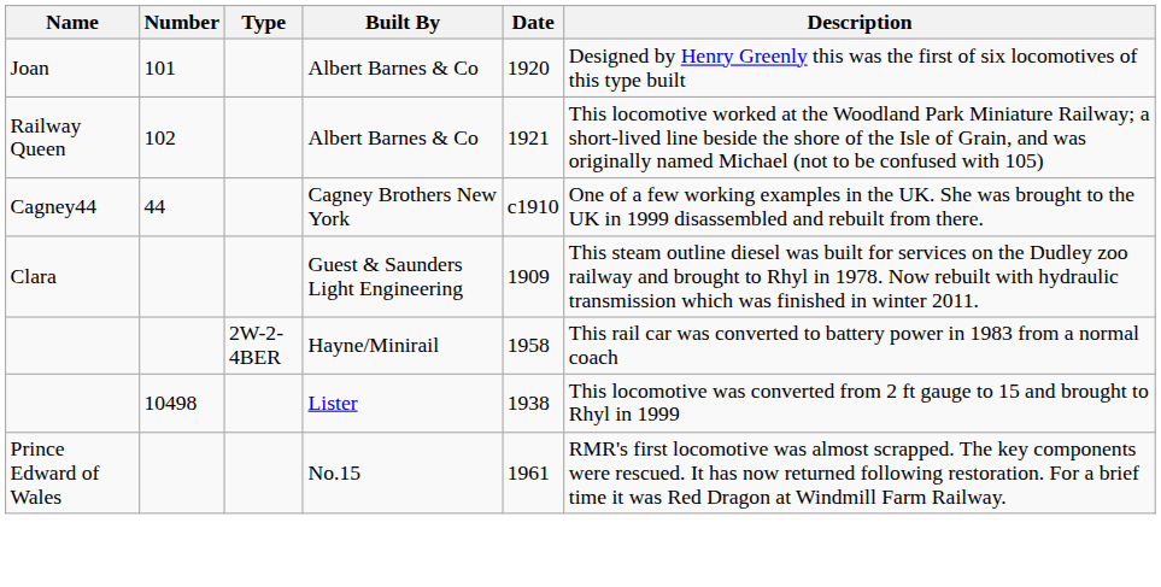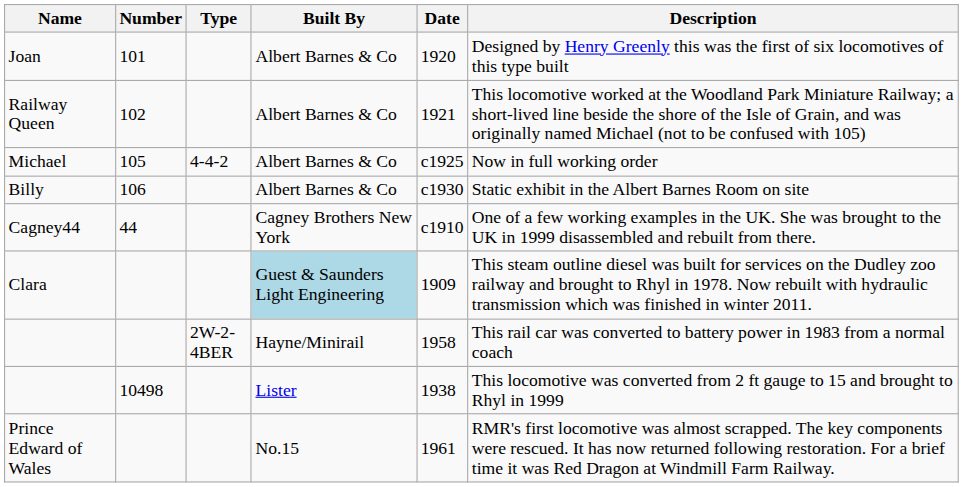+ row: Michael | 105 | 4-4-2 | Albert Barnes & Co | c1925 | Now in full working order
+ row: Billy | 106 | Albert Barnes & Co | c1930 | Static exhibit in the Albert Barnes Room on site
Clara | Built By: no background -> lightblue background
